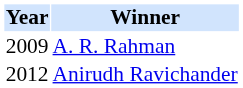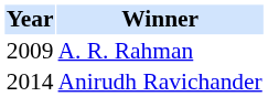Anirudh Ravichander | Year: 2012 -> 2014
